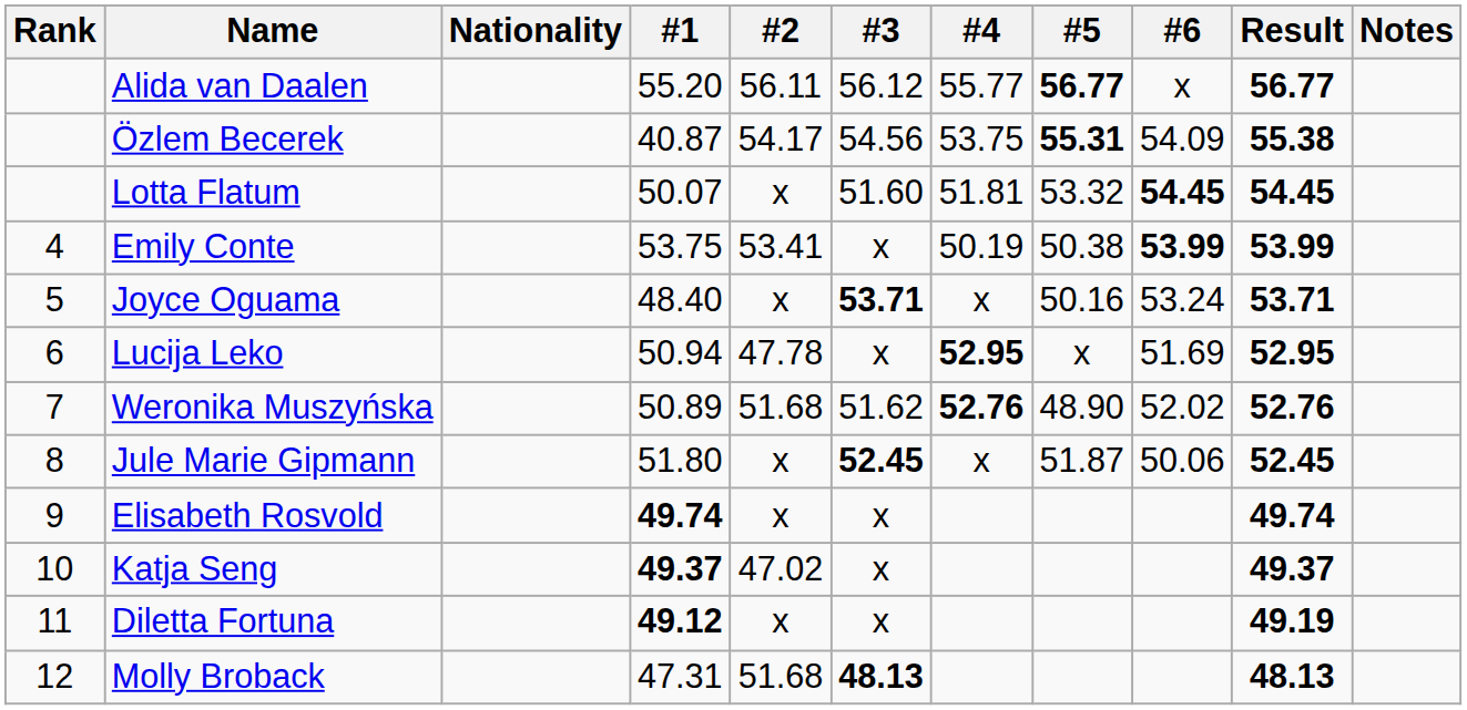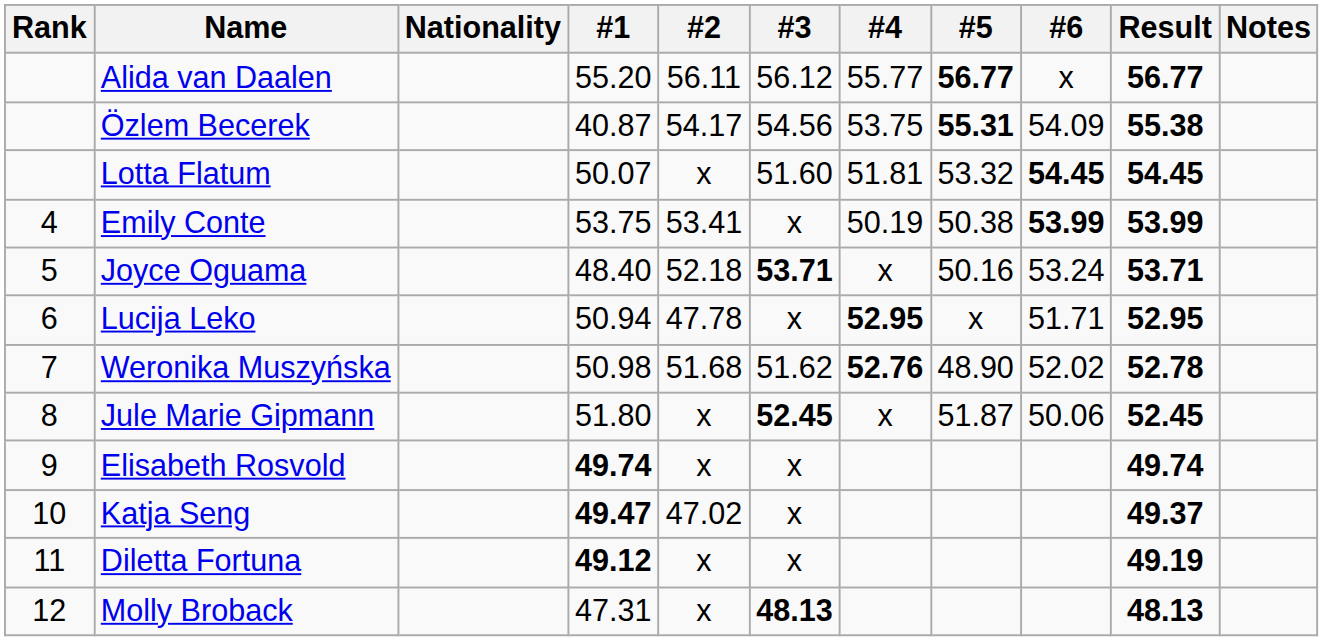Joyce Oguama | #2: x -> 52.18
Lucija Leko | #6: 51.69 -> 51.71
Weronika Muszyńska | #1: 50.89 -> 50.98
Weronika Muszyńska | Result: 52.76 -> 52.78
Katja Seng | #1: 49.37 -> 49.47
Molly Broback | #2: 51.68 -> x
